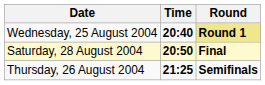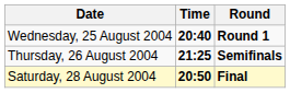Wednesday, 25 August 2004 | Round: khaki background -> no background
rows swapped: Thursday, 26 August 2004 <-> Saturday, 28 August 2004
